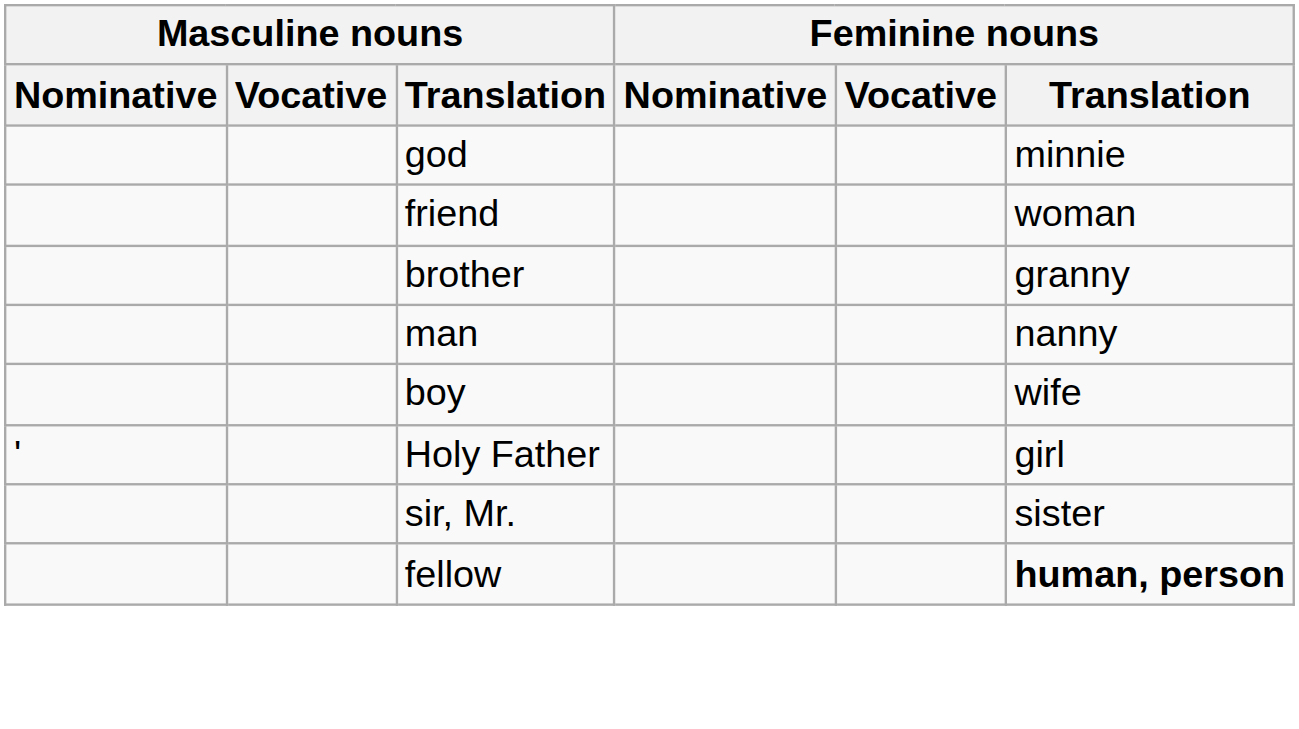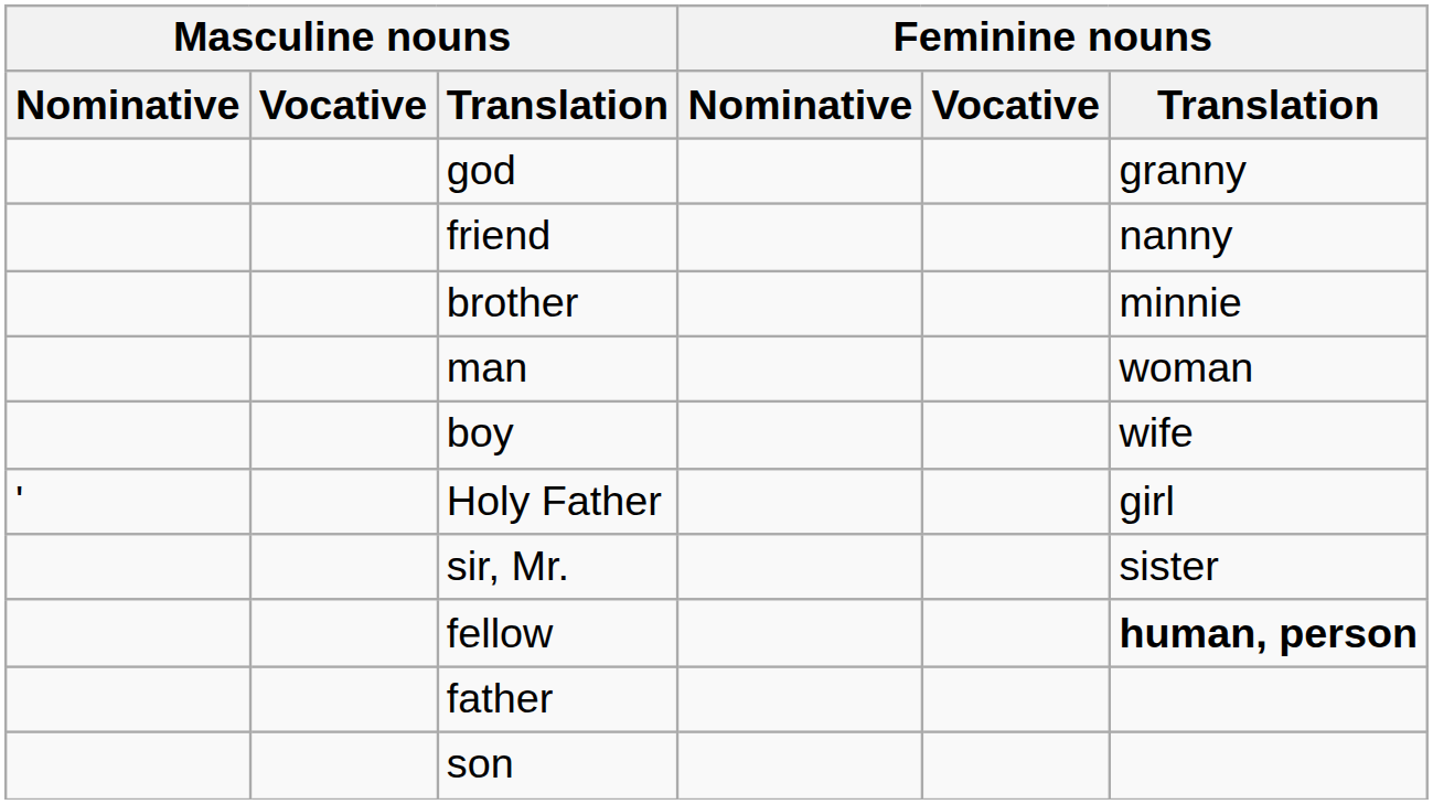god | Feminine nouns / Translation: minnie -> granny
friend | Feminine nouns / Translation: woman -> nanny
brother | Feminine nouns / Translation: granny -> minnie
man | Feminine nouns / Translation: nanny -> woman
+ row: father
+ row: son
